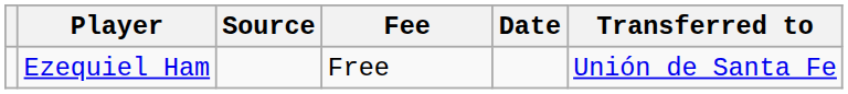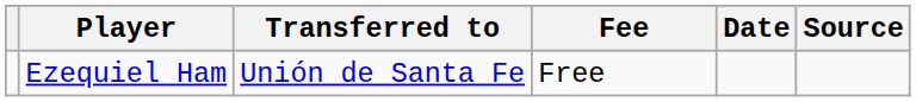columns swapped: Transferred to <-> Source
